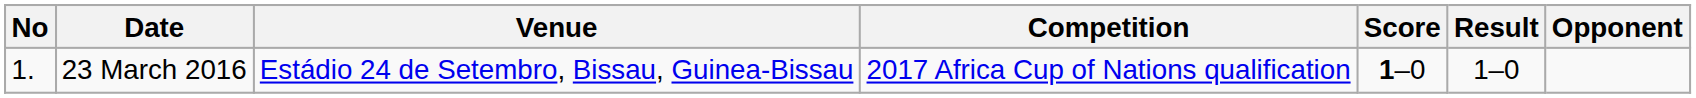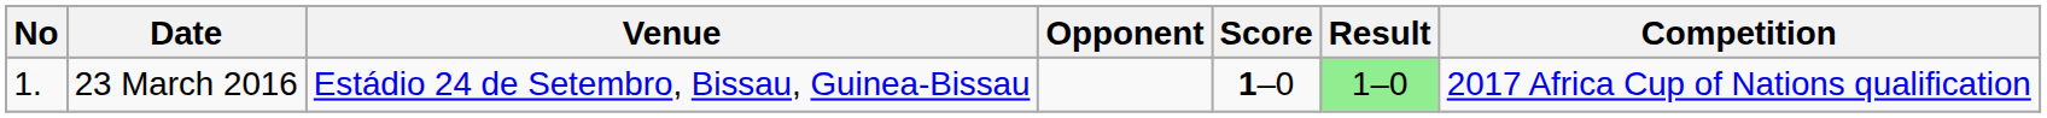columns swapped: Opponent <-> Competition
23 March 2016 | Result: no background -> lightgreen background
